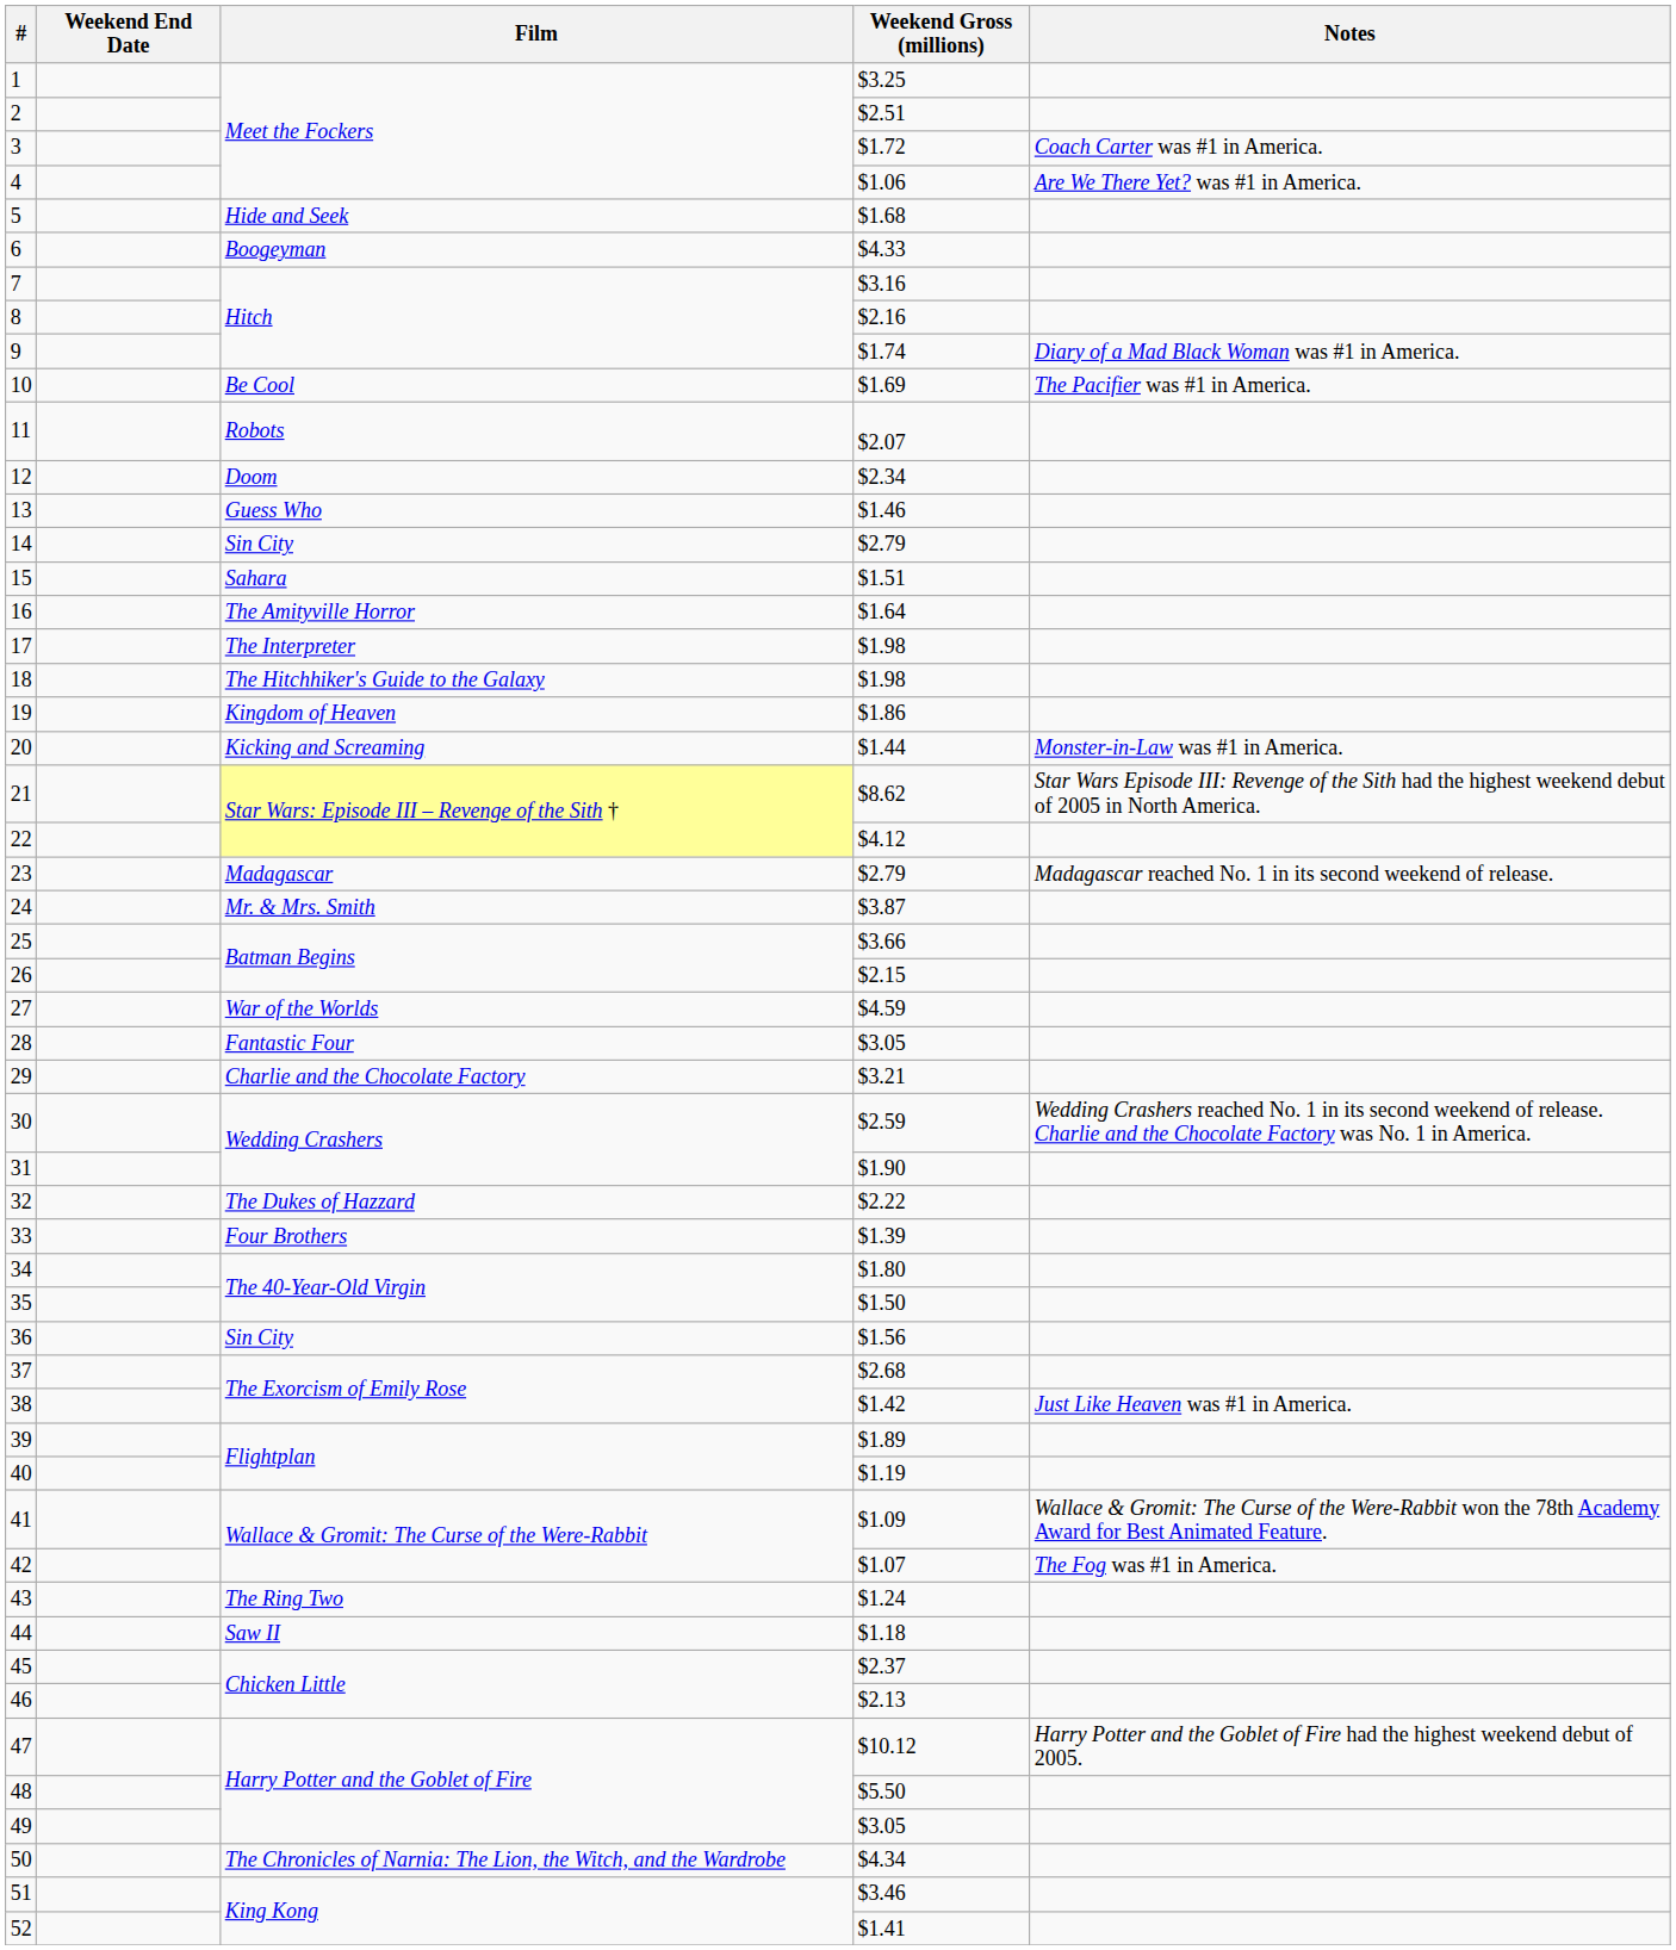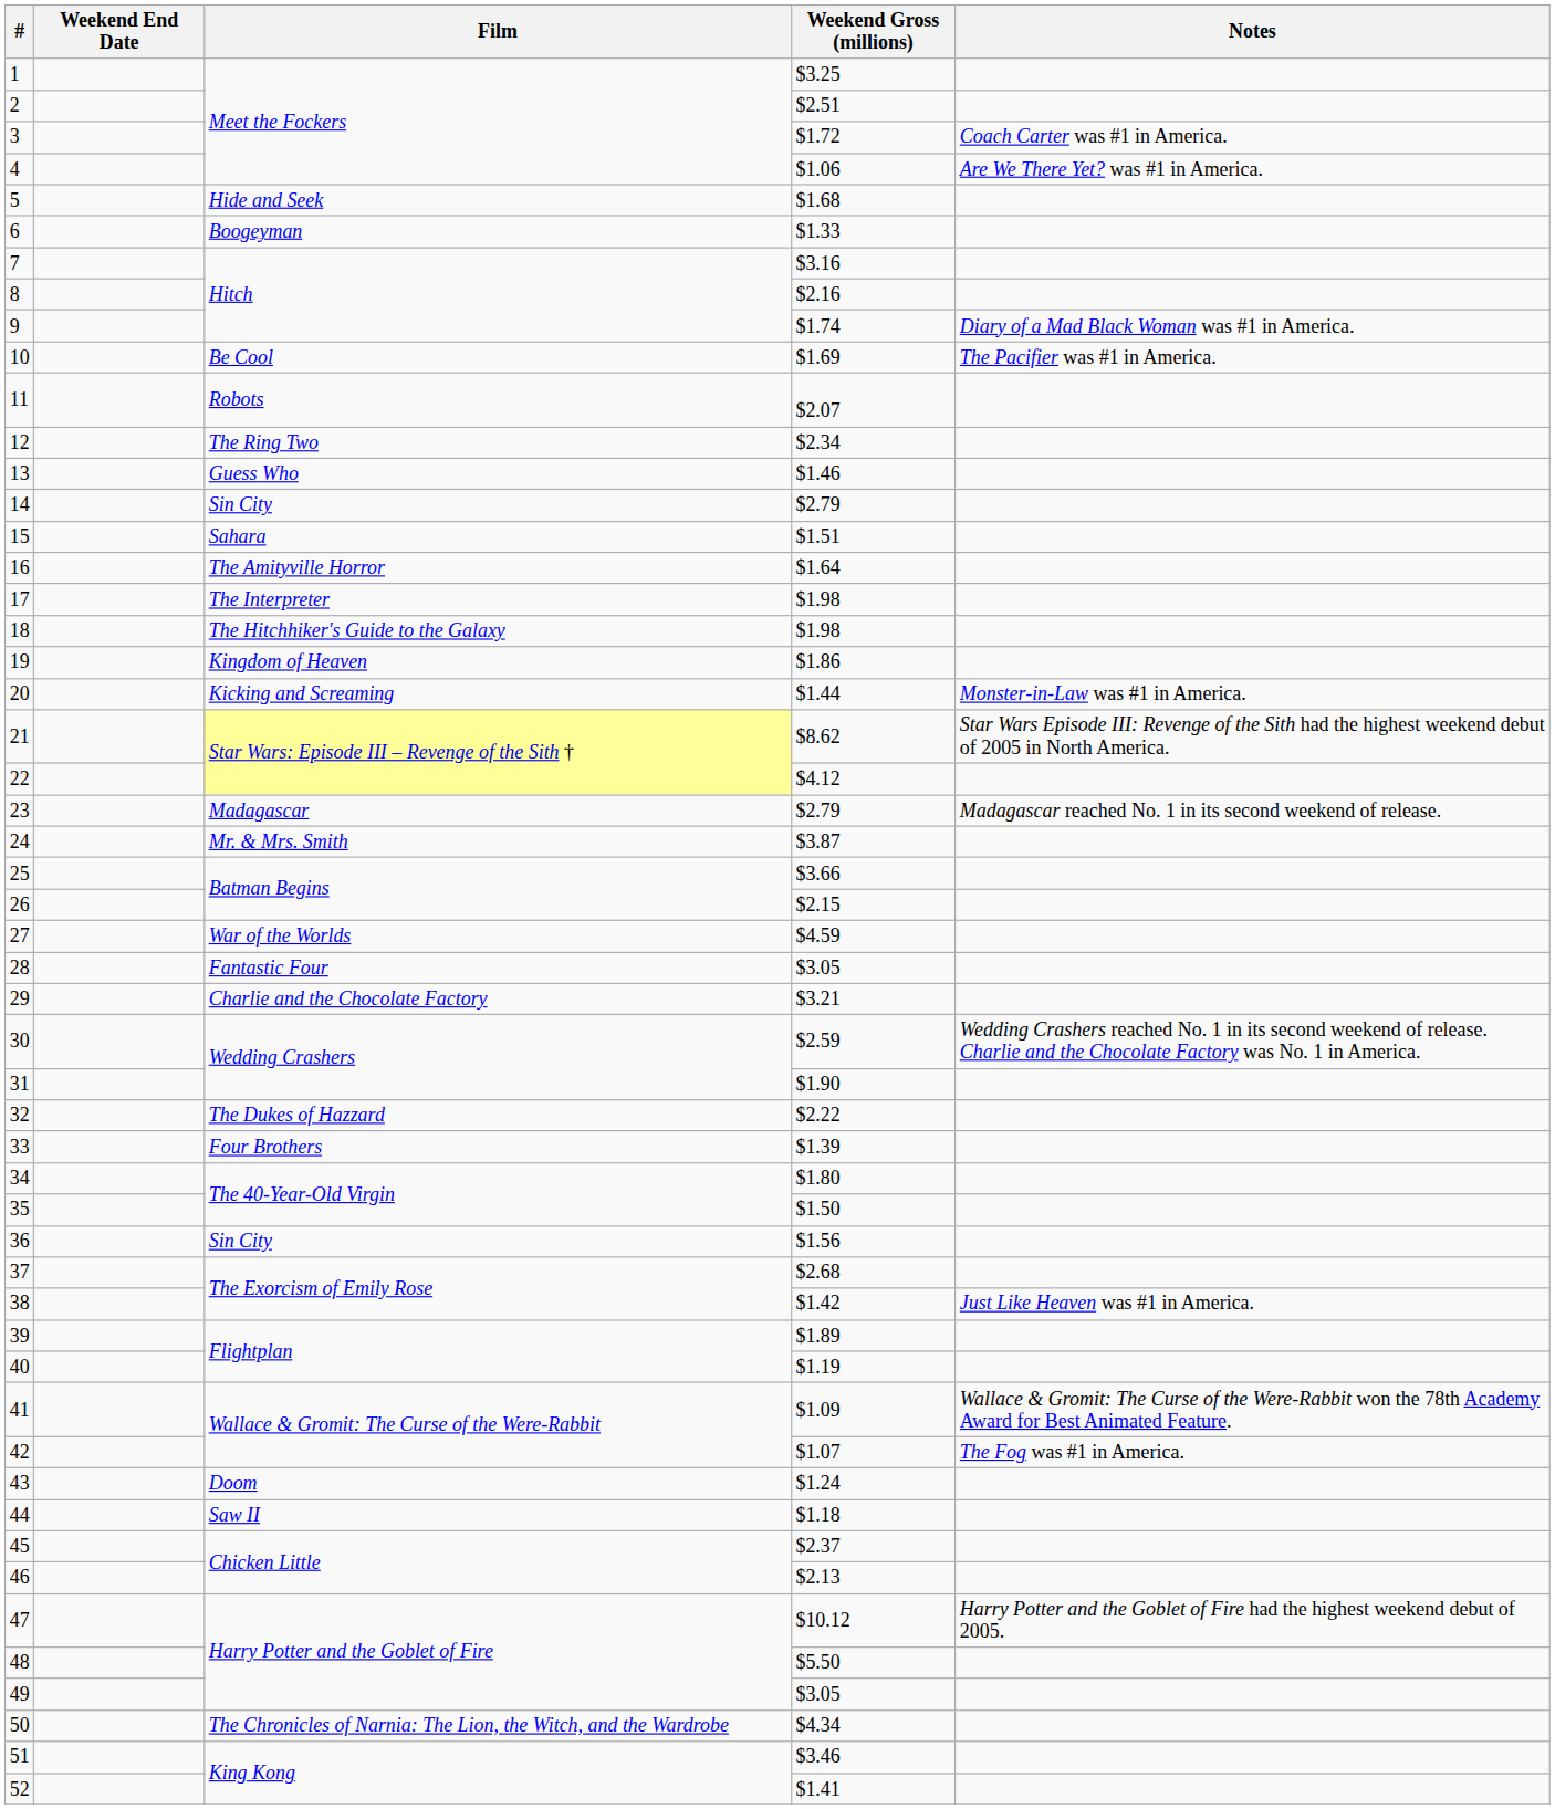6 | Weekend Gross (millions): $4.33 -> $1.33
12 | Film: Doom -> The Ring Two
43 | Film: The Ring Two -> Doom
